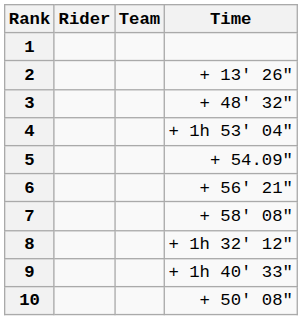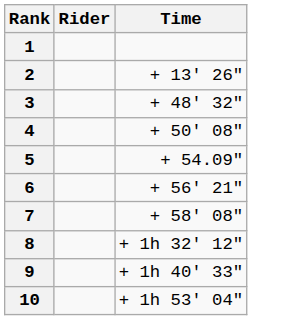- column: Team
4 | Time: + 1h 53' 04" -> + 50' 08"
10 | Time: + 50' 08" -> + 1h 53' 04"
